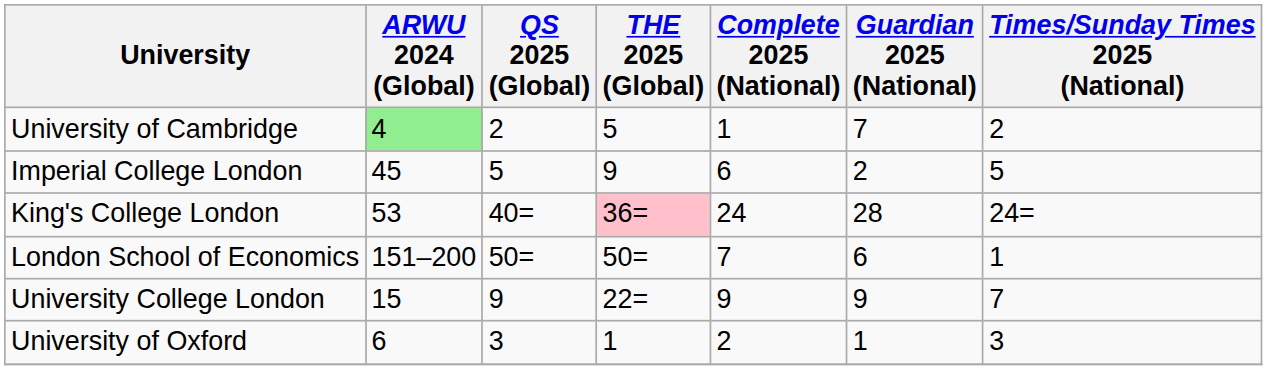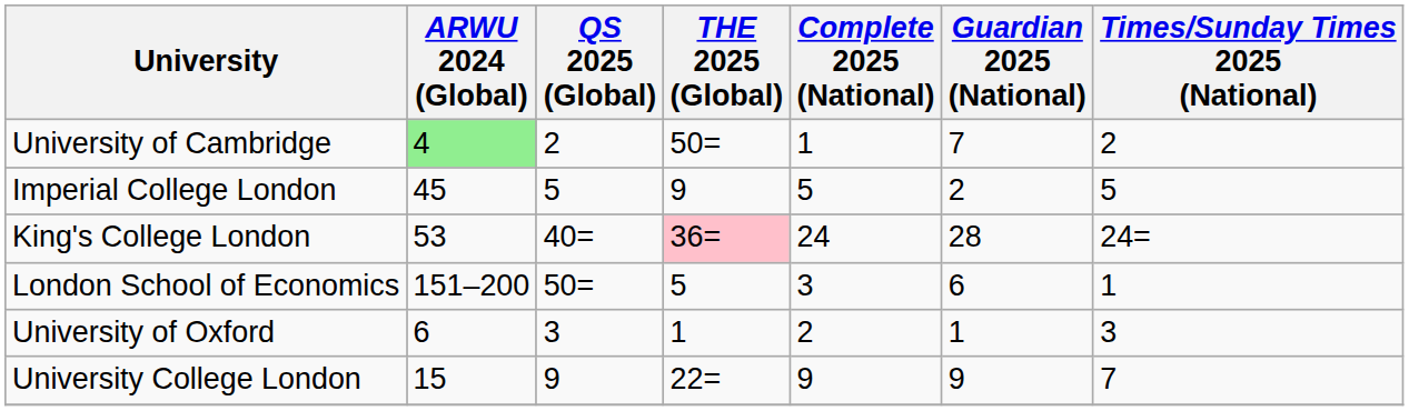University of Cambridge | THE 2025 (Global): 5 -> 50=
Imperial College London | Complete 2025 (National): 6 -> 5
London School of Economics | THE 2025 (Global): 50= -> 5
London School of Economics | Complete 2025 (National): 7 -> 3
rows swapped: University of Oxford <-> University College London
